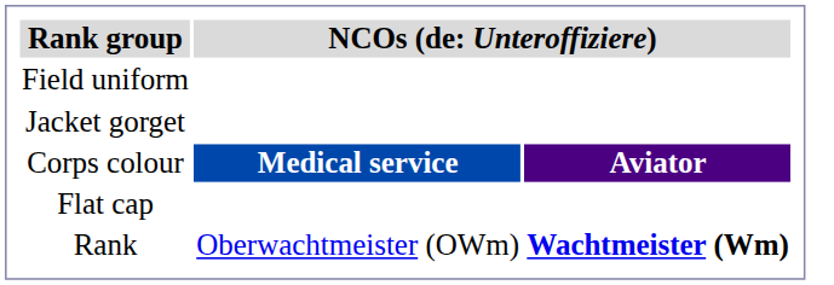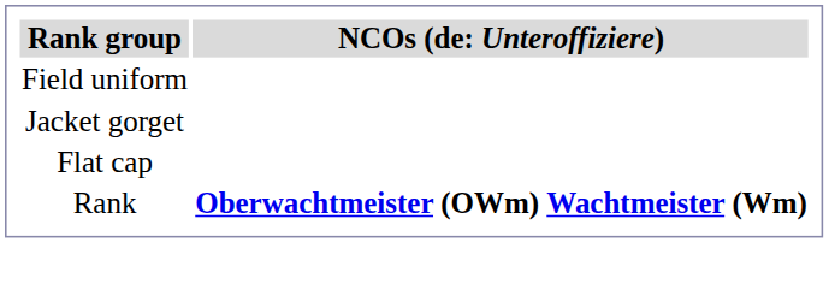- row: Corps colour | Medical service | Aviator
Rank | column 2: normal -> bold
